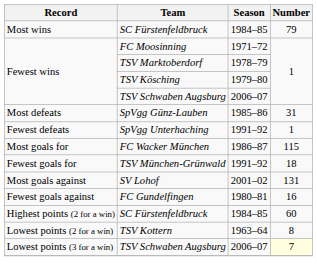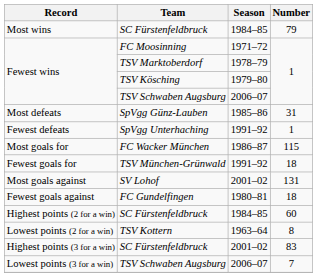Fewest goals against | Number: 16 -> 18
+ row: Highest points (3 for a win) | SC Fürstenfeldbruck | 2001–02 | 83
Lowest points (3 for a win) | Number: lightyellow background -> no background
